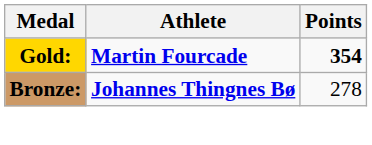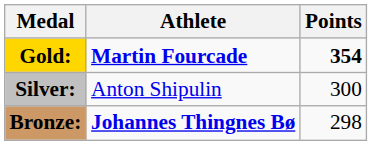+ row: Silver: | Anton Shipulin | 300
Bronze: | Points: 278 -> 298
